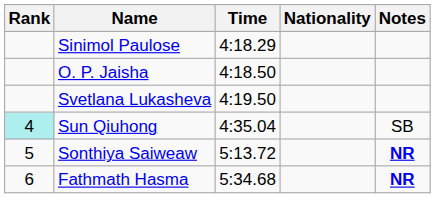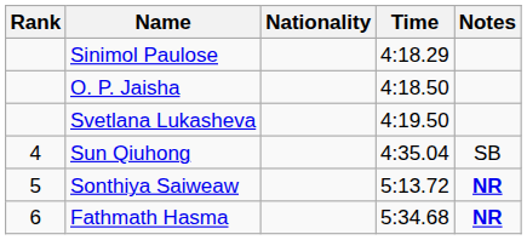columns swapped: Nationality <-> Time
Sun Qiuhong | Rank: paleturquoise background -> no background
